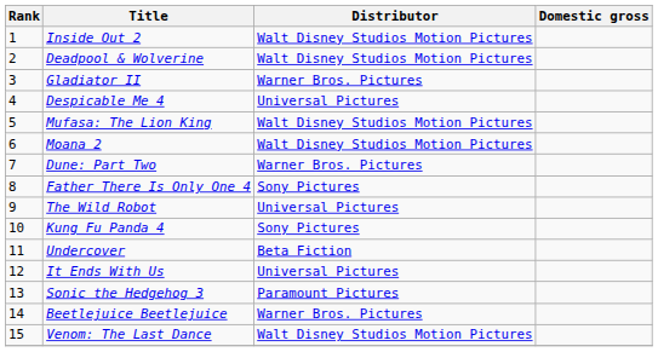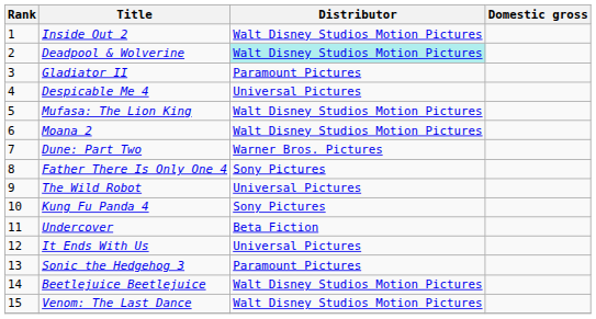Deadpool & Wolverine | Distributor: no background -> paleturquoise background
Gladiator II | Distributor: Warner Bros. Pictures -> Paramount Pictures
Beetlejuice Beetlejuice | Distributor: Warner Bros. Pictures -> Walt Disney Studios Motion Pictures
